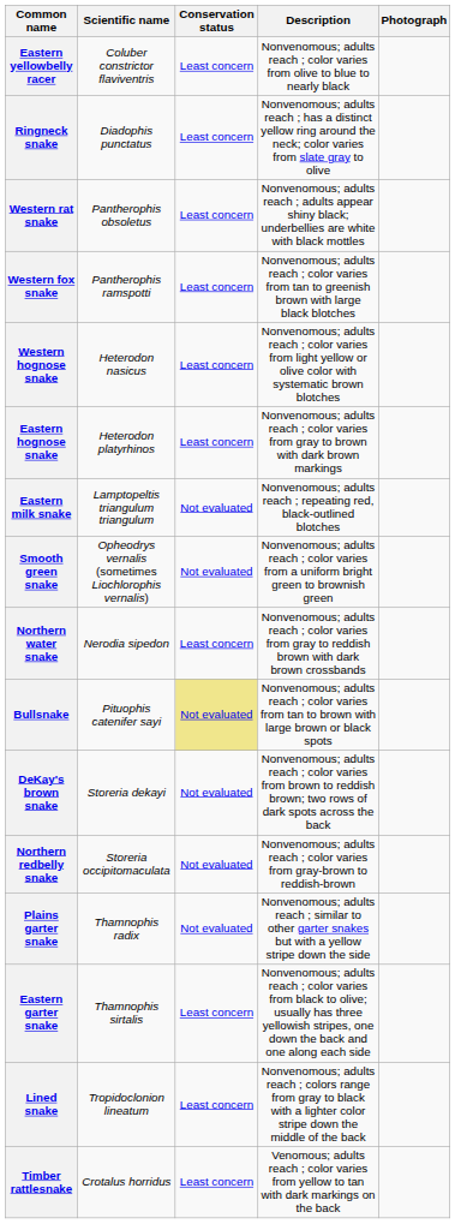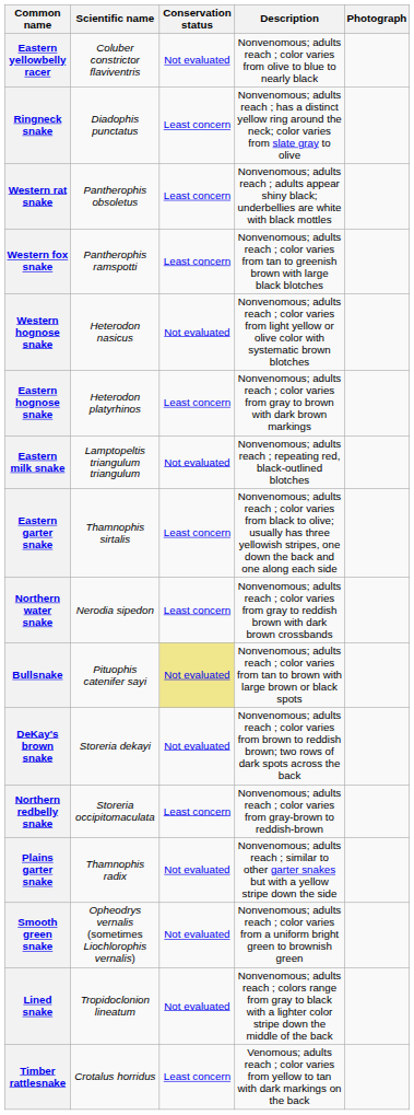Eastern yellowbelly racer | Conservation status: Least concern -> Not evaluated
Western hognose snake | Conservation status: Least concern -> Not evaluated
rows swapped: Smooth green snake <-> Eastern garter snake
Northern redbelly snake | Conservation status: Not evaluated -> Least concern
Lined snake | Conservation status: Least concern -> Not evaluated
